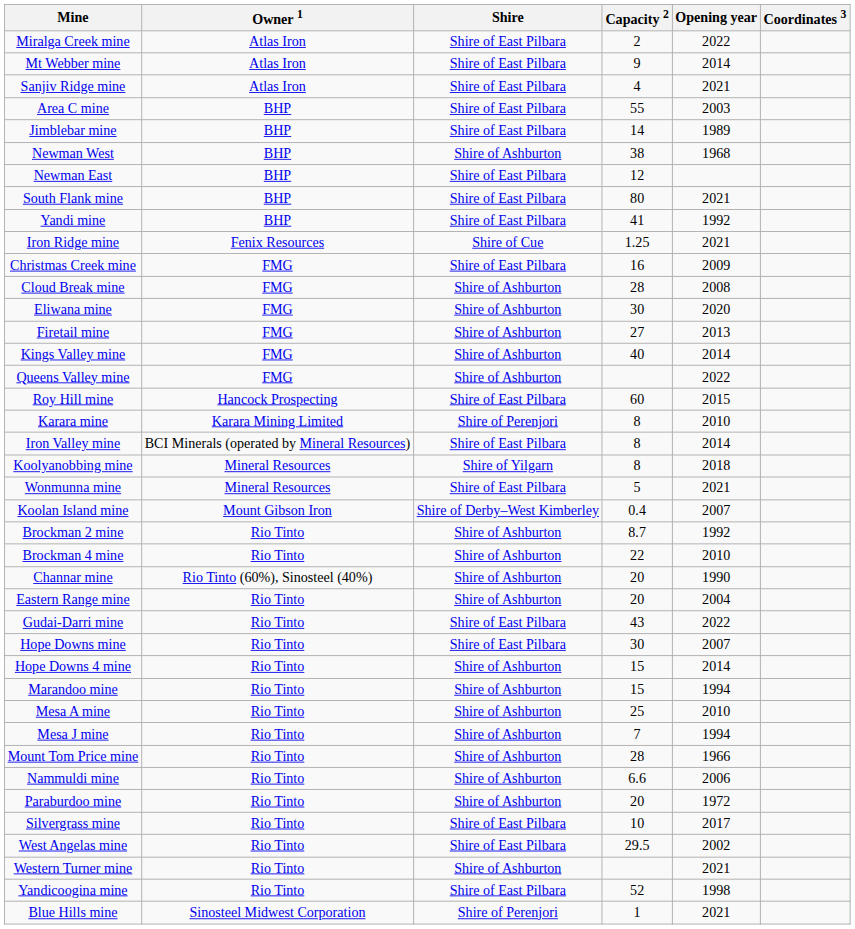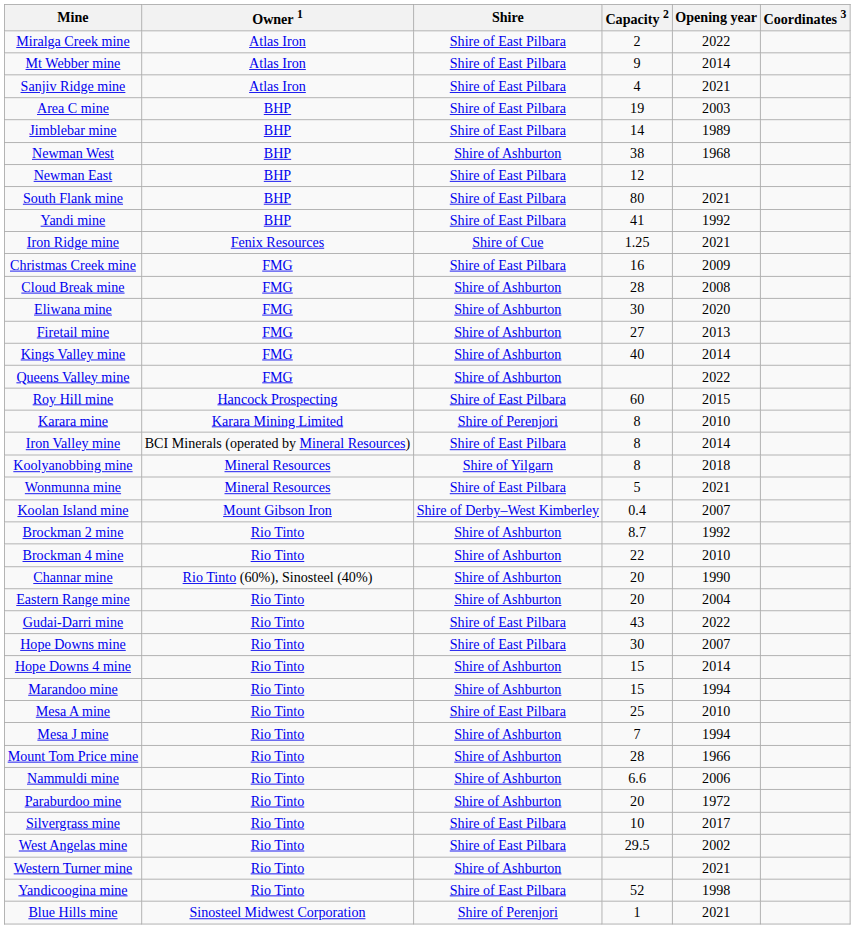Area C mine | Capacity 2: 55 -> 19
Mesa A mine | Shire: Shire of Ashburton -> Shire of East Pilbara
